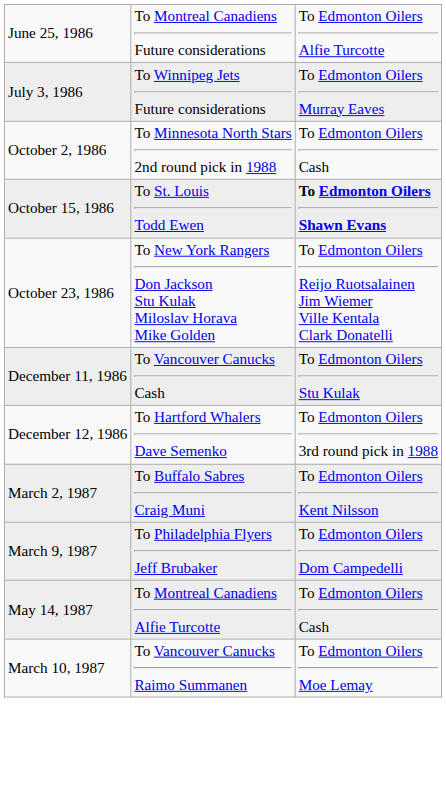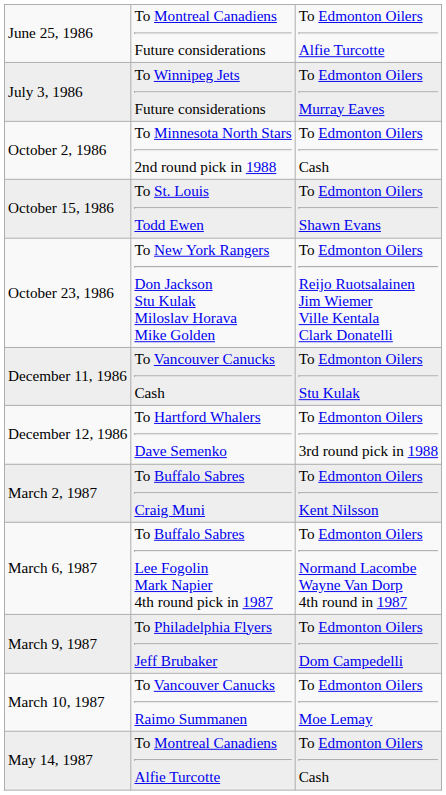October 15, 1986 | column 3: bold -> normal
+ row: March 6, 1987 | To Buffalo Sabres Lee Fogolin Mark Napier 4th round pick in 1987 | To Edmonton Oilers Normand Lacombe Wayne Van Dorp 4th round in 1987
rows swapped: March 10, 1987 <-> May 14, 1987
